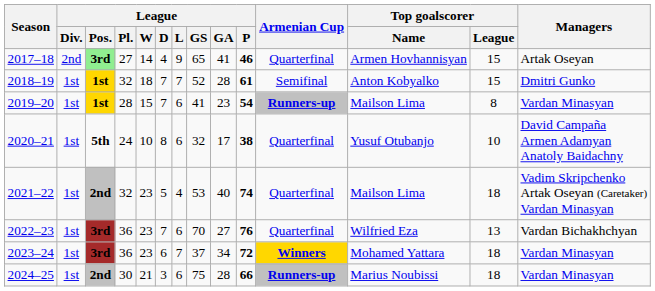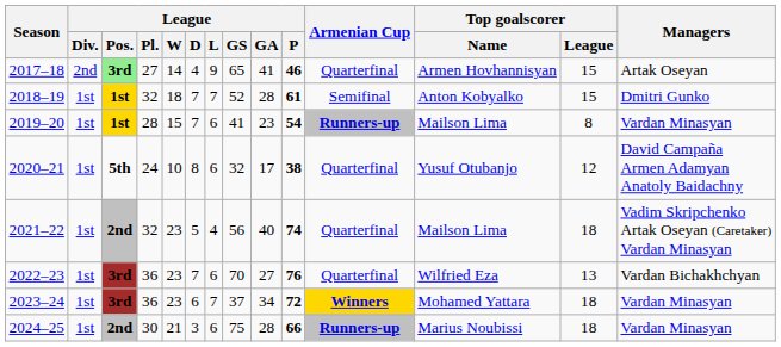2020–21 | Top goalscorer / League: 10 -> 12
2021–22 | League / GS: 53 -> 56
